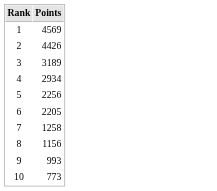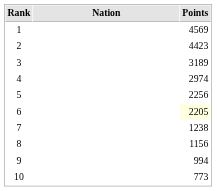+ column: Nation
2 | Points: 4426 -> 4423
4 | Points: 2934 -> 2974
6 | Points: no background -> lightyellow background
7 | Points: 1258 -> 1238
9 | Points: 993 -> 994
